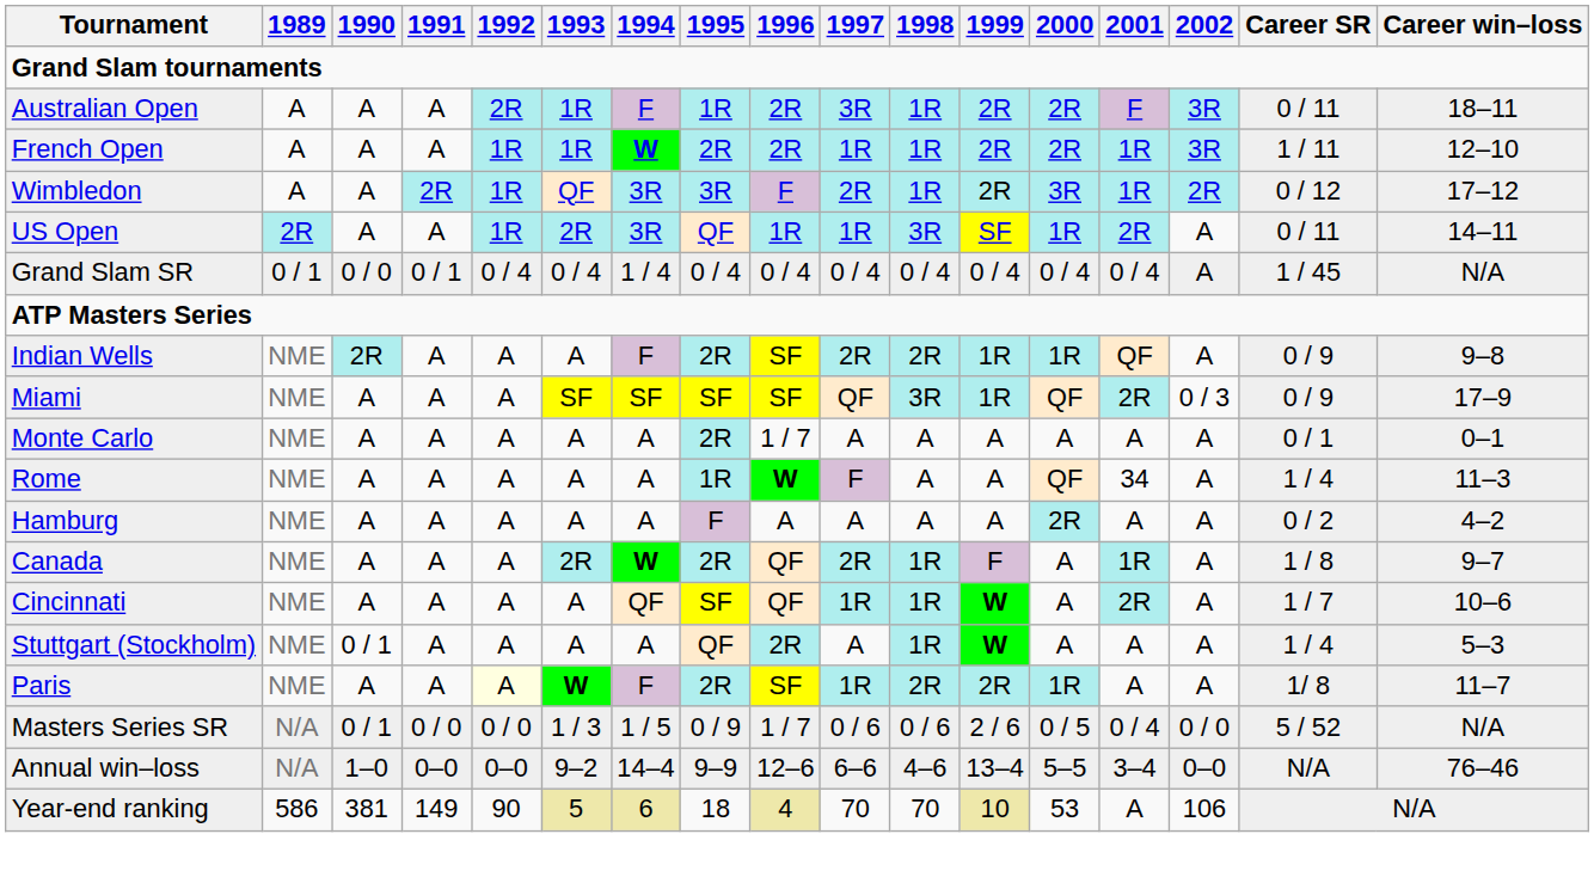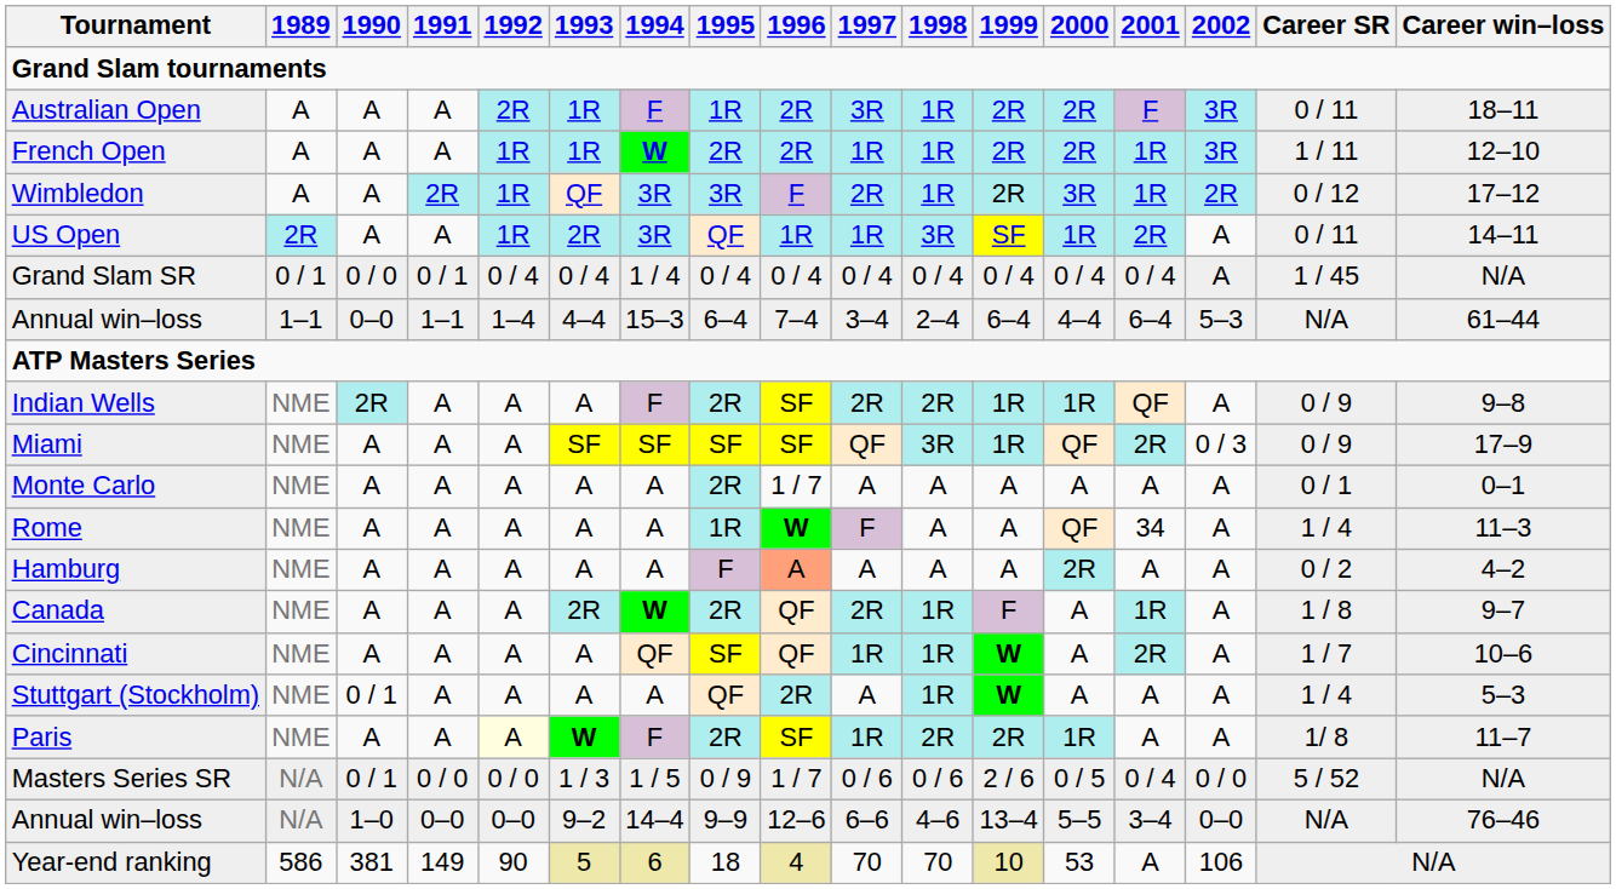+ row: Annual win–loss | 1–1 | 0–0 | 1–1 | 1–4 | 4–4 | 15–3 | 6–4 | 7–4 | 3–4 | 2–4 | 6–4 | 4–4 | 6–4 | 5–3 | N/A | 61–44
Hamburg | 1996: no background -> lightsalmon background
